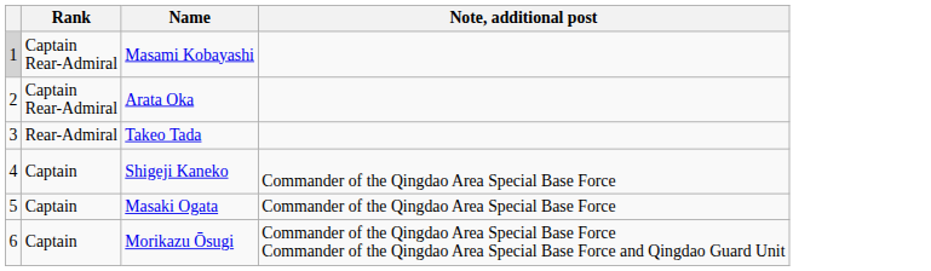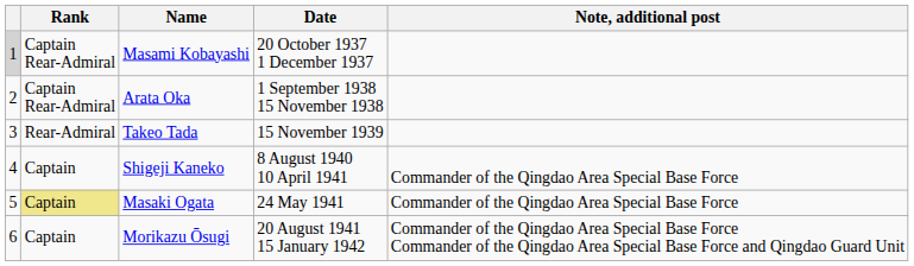+ column: Date | 20 October 1937 1 December 1937 | 1 September 1938 15 November 1938 | 15 November 1939 | 8 August 1940 10 April 1941 | 24 May 1941 | 20 August 1941 15 January 1942
Masaki Ogata | Rank: no background -> khaki background
